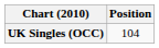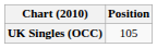UK Singles (OCC) | Position: 104 -> 105
